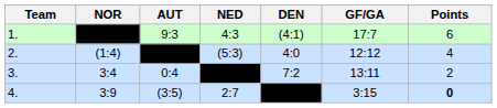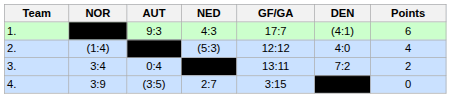columns swapped: DEN <-> GF/GA
4. | Points: bold -> normal
